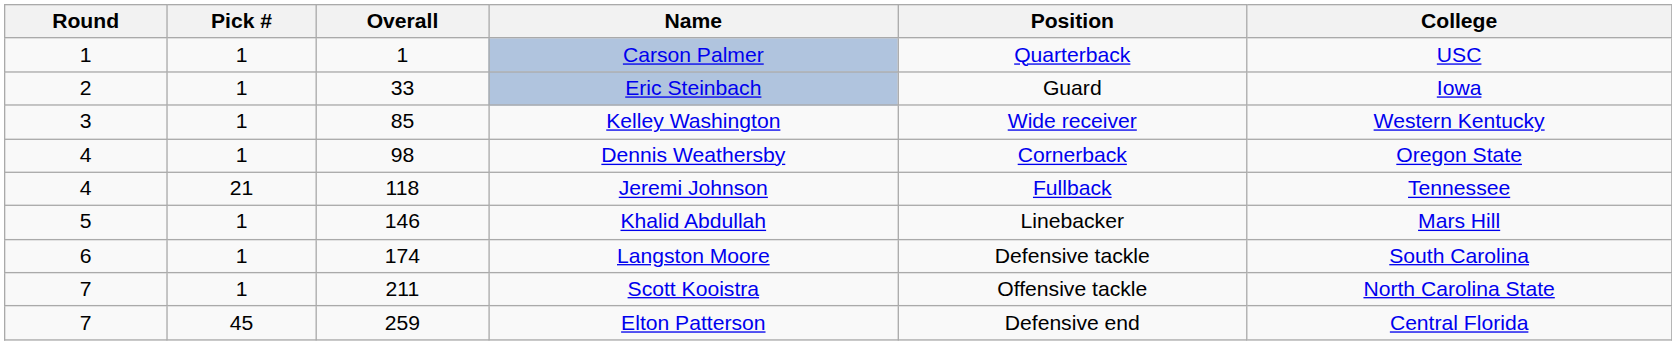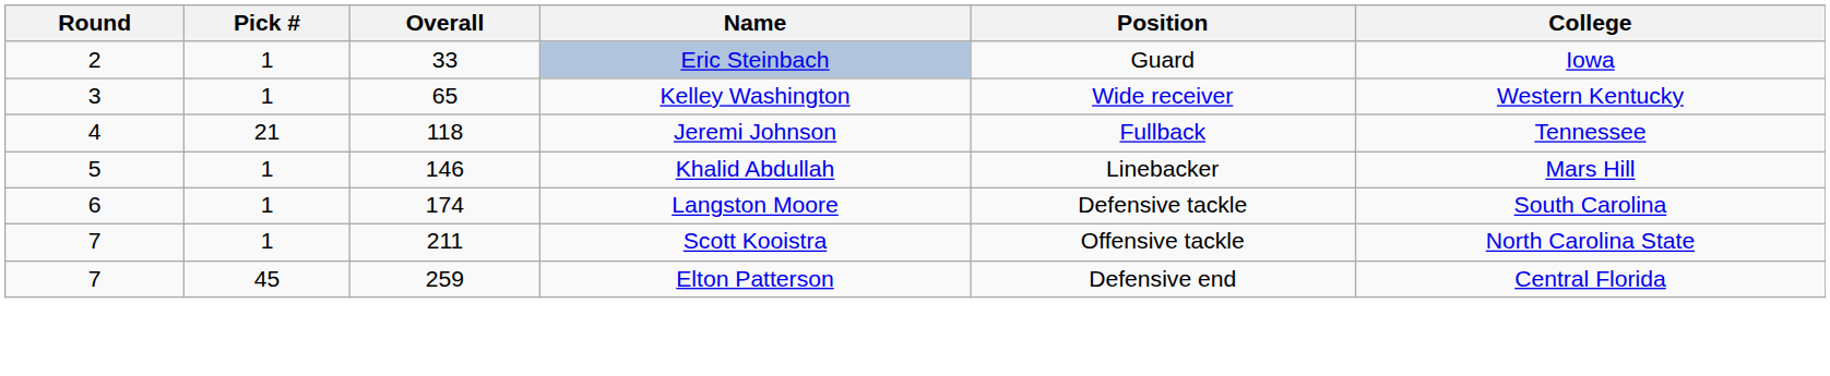- row: 1 | 1 | 1 | Carson Palmer | Quarterback | USC
Kelley Washington | Overall: 85 -> 65
- row: 4 | 1 | 98 | Dennis Weathersby | Cornerback | Oregon State
